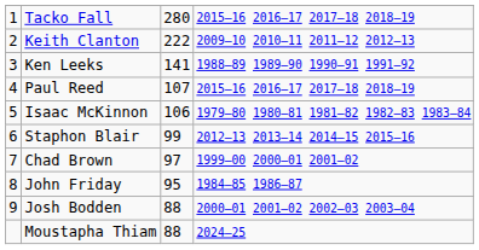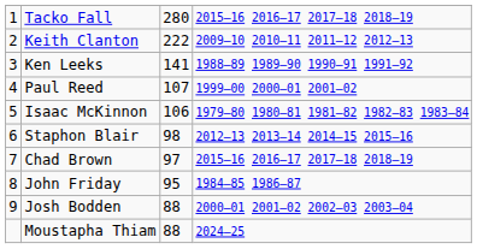Paul Reed | column 4: 2015–16 2016–17 2017–18 2018–19 -> 1999–00 2000–01 2001–02
Staphon Blair | column 3: 99 -> 98
Chad Brown | column 4: 1999–00 2000–01 2001–02 -> 2015–16 2016–17 2017–18 2018–19
